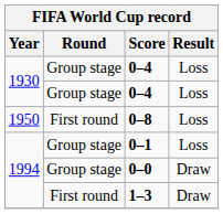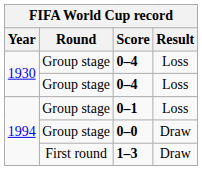- row: 1950 | First round | 0–8 | Loss
